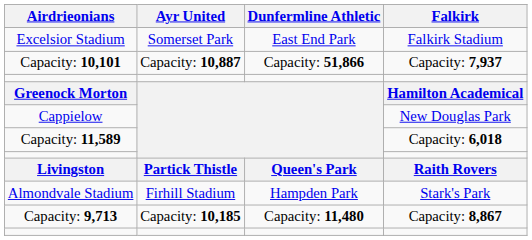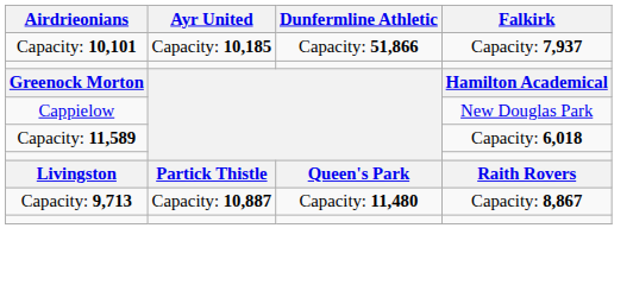- row: Excelsior Stadium | Somerset Park | East End Park | Falkirk Stadium
Capacity: 10,101 | Ayr United: Capacity: 10,887 -> Capacity: 10,185
- row: Almondvale Stadium | Firhill Stadium | Hampden Park | Stark's Park
Capacity: 9,713 | Ayr United: Capacity: 10,185 -> Capacity: 10,887
